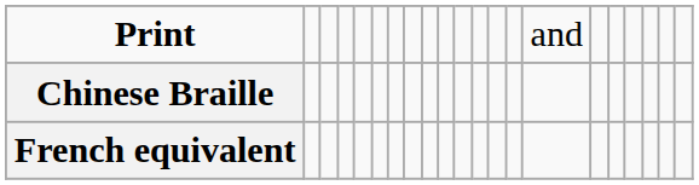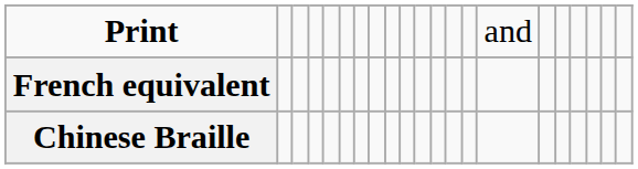rows swapped: Chinese Braille <-> French equivalent
